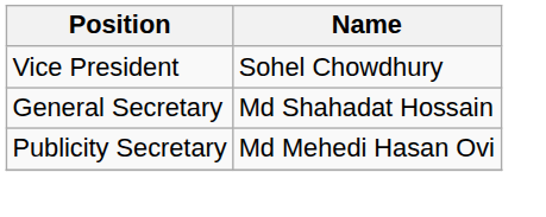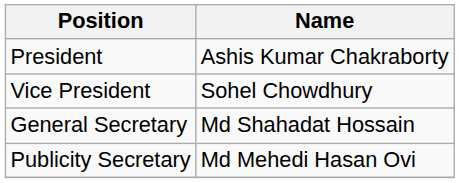+ row: President | Ashis Kumar Chakraborty
